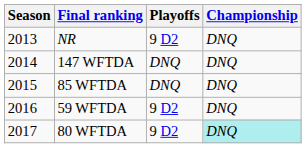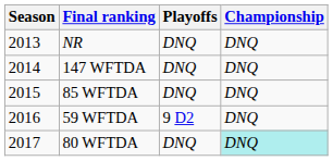NR | Playoffs: 9 D2 -> DNQ
80 WFTDA | Playoffs: 9 D2 -> DNQ
